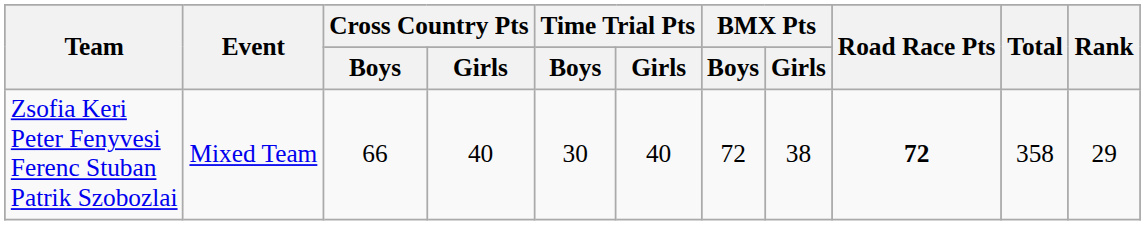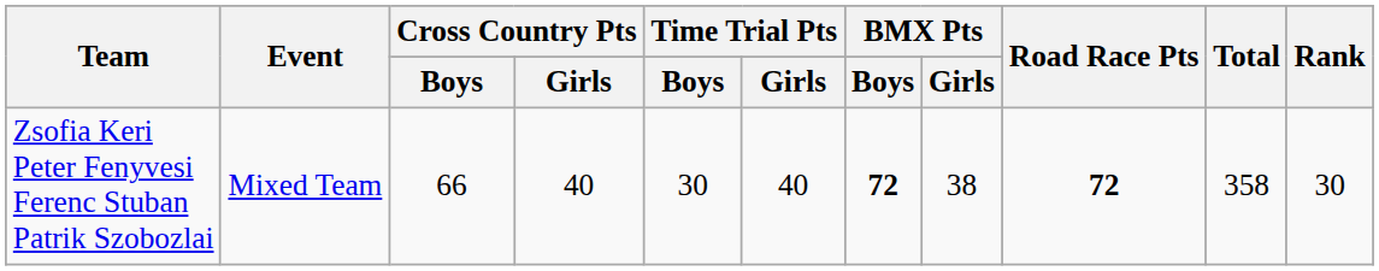Zsofia Keri Peter Fenyvesi Ferenc Stuban Patrik Szobozlai | BMX Pts / Boys: normal -> bold
Zsofia Keri Peter Fenyvesi Ferenc Stuban Patrik Szobozlai | Rank: 29 -> 30
